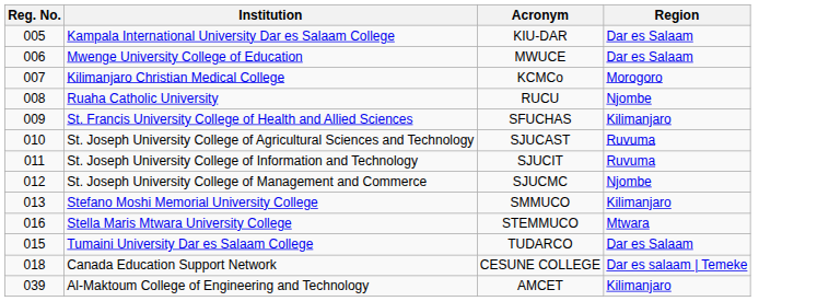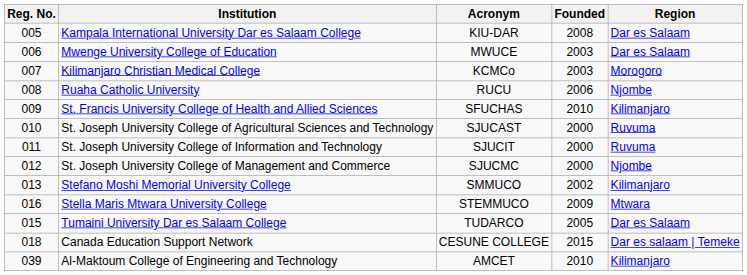+ column: Founded | 2008 | 2003 | 2003 | 2006 | 2010 | 2000 | 2000 | 2000 | 2002 | 2009 | 2005 | 2015 | 2010
